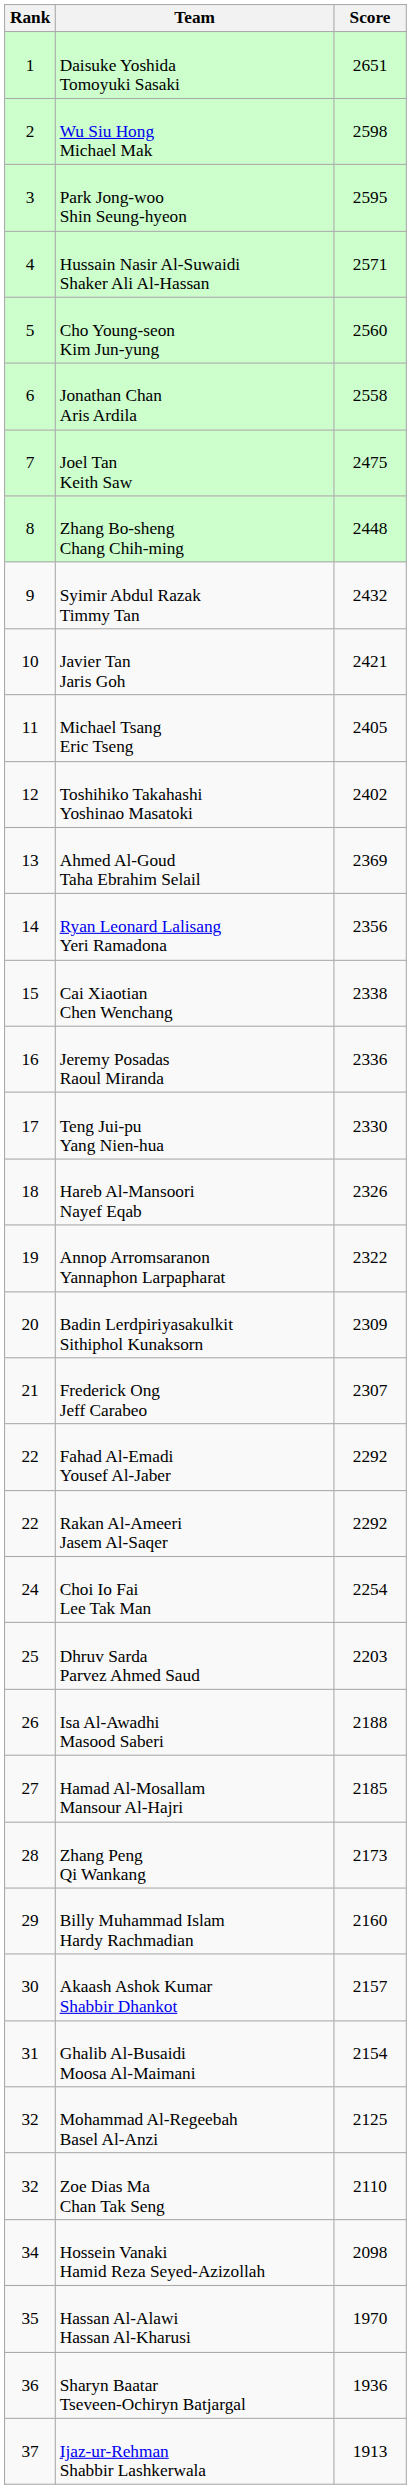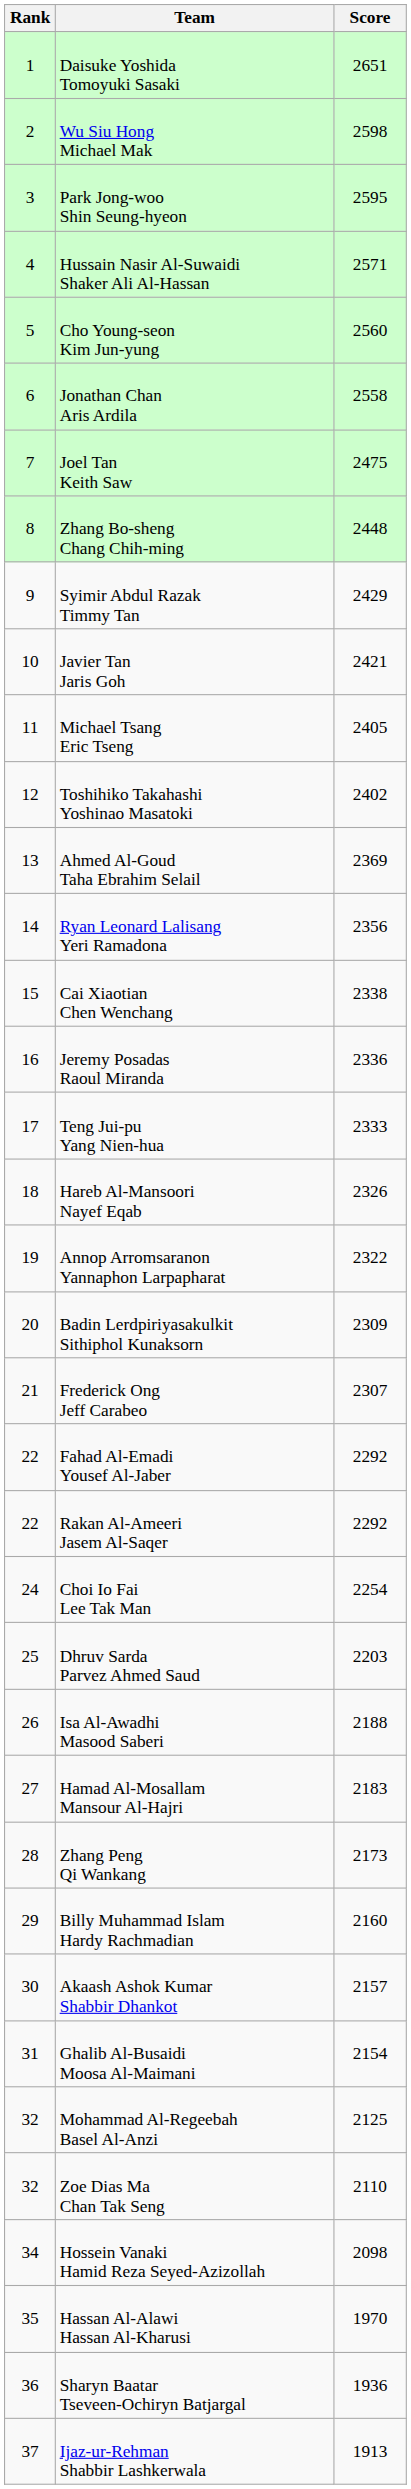Syimir Abdul Razak Timmy Tan | Score: 2432 -> 2429
Teng Jui-pu Yang Nien-hua | Score: 2330 -> 2333
Hamad Al-Mosallam Mansour Al-Hajri | Score: 2185 -> 2183
